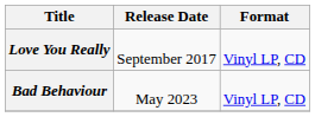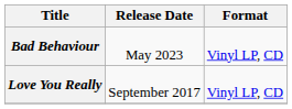rows swapped: Love You Really <-> Bad Behaviour
